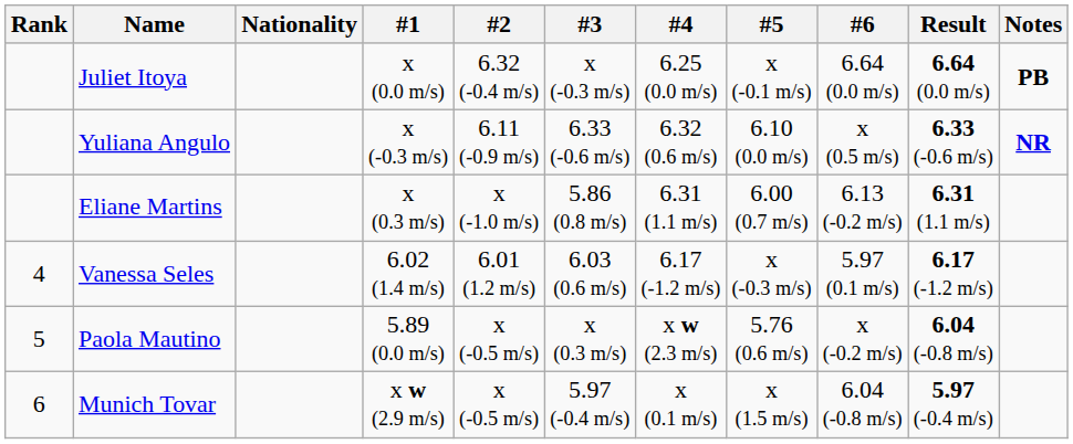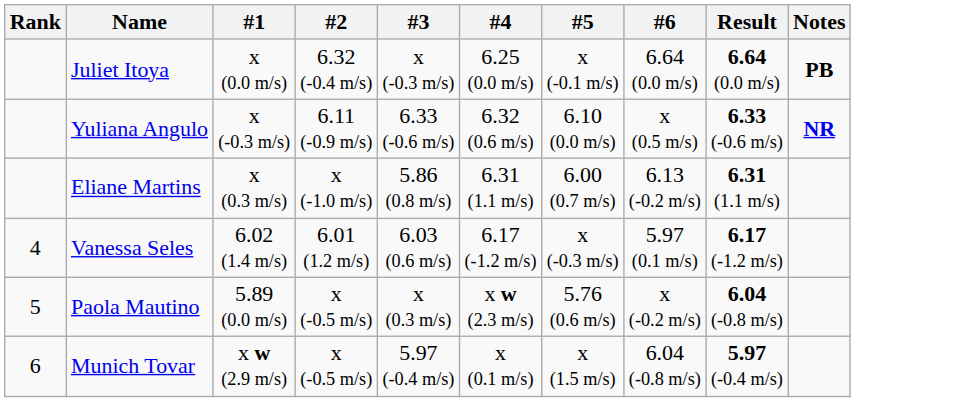- column: Nationality
